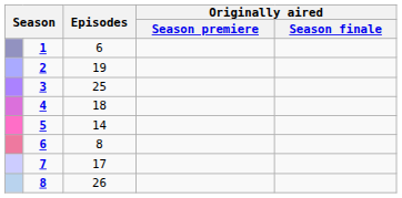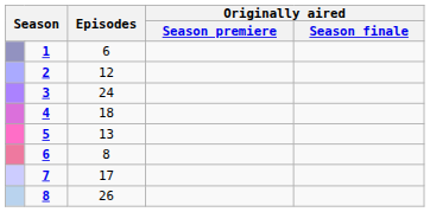2 | Episodes: 19 -> 12
3 | Episodes: 25 -> 24
5 | Episodes: 14 -> 13
